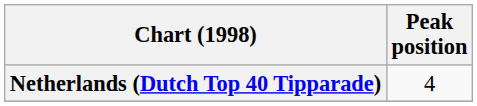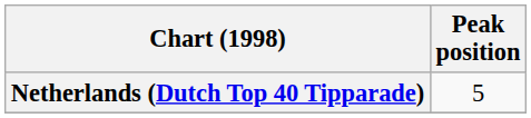Netherlands (Dutch Top 40 Tipparade) | Peak position: 4 -> 5
